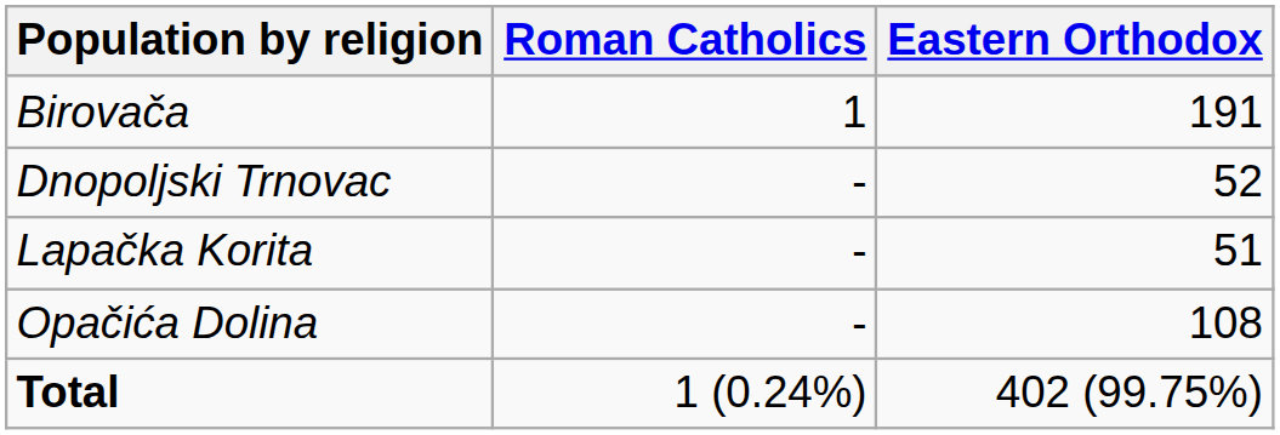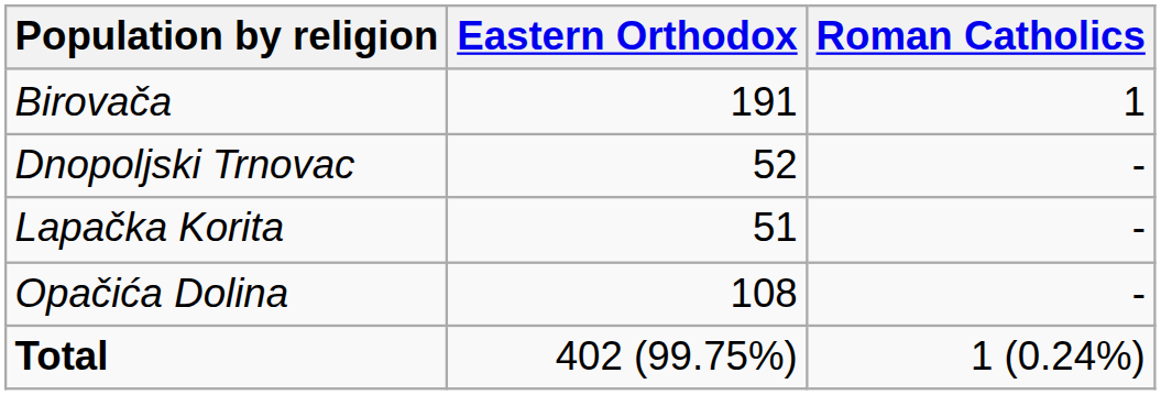columns swapped: Eastern Orthodox <-> Roman Catholics
